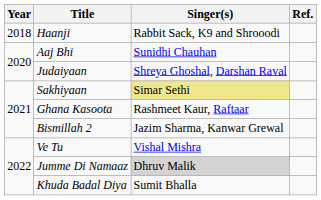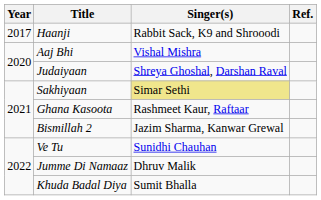Haanji | Year: 2018 -> 2017
Aaj Bhi | Singer(s): Sunidhi Chauhan -> Vishal Mishra
Ve Tu | Singer(s): Vishal Mishra -> Sunidhi Chauhan
Jumme Di Namaaz | Singer(s): lightgrey background -> no background
